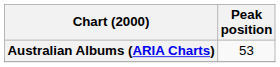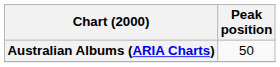Australian Albums (ARIA Charts) | Peak position: 53 -> 50
